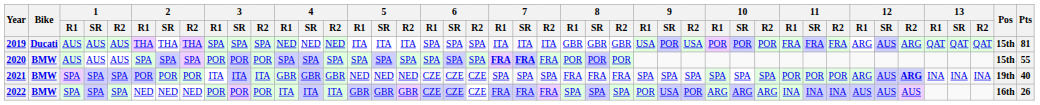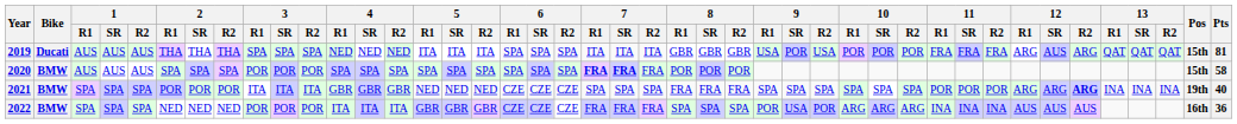2020 | Pts: 55 -> 58
2021 | 12 / SR: AUS -> ARG
2022 | Pts: 26 -> 36
